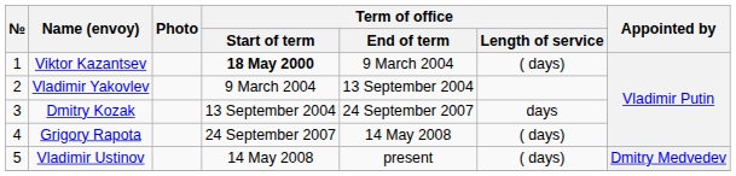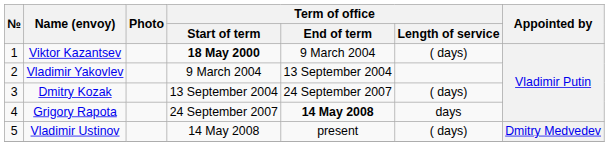Dmitry Kozak | Term of office / Length of service: days -> ( days)
Grigory Rapota | Term of office / End of term: normal -> bold
Grigory Rapota | Term of office / Length of service: ( days) -> days
